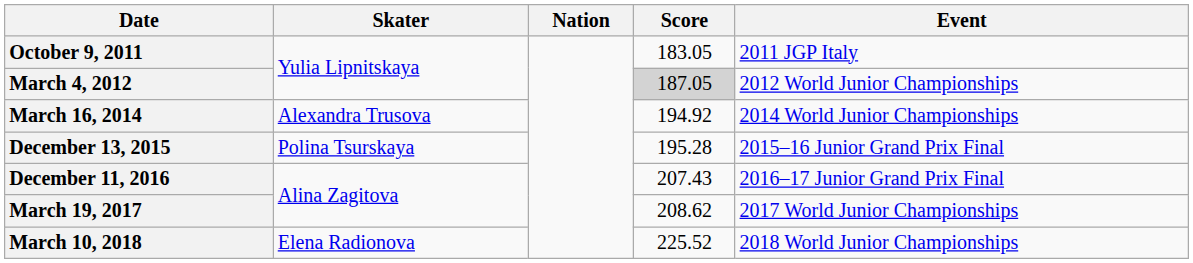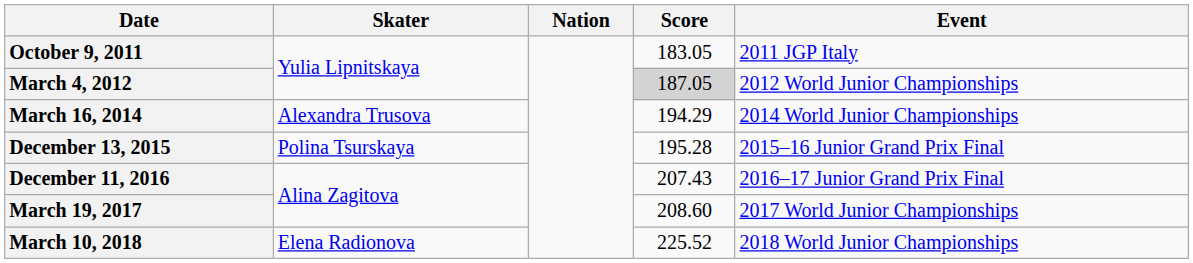March 16, 2014 | Score: 194.92 -> 194.29
March 19, 2017 | Score: 208.62 -> 208.60
